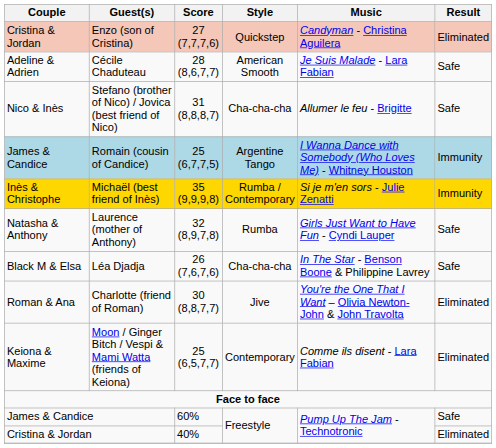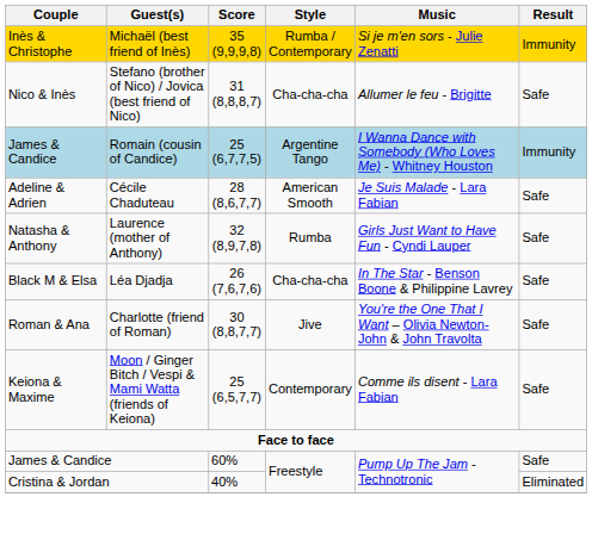- row: Cristina & Jordan | Enzo (son of Cristina) | 27 (7,7,7,6) | Quickstep | Candyman - Christina Aguilera | Eliminated
rows swapped: Cécile Chaduteau <-> Michaël (best friend of Inès)
Charlotte (friend of Roman) | Result: Eliminated -> Safe
Moon / Ginger Bitch / Vespi & Mami Watta (friends of Keiona) | Result: Eliminated -> Safe
